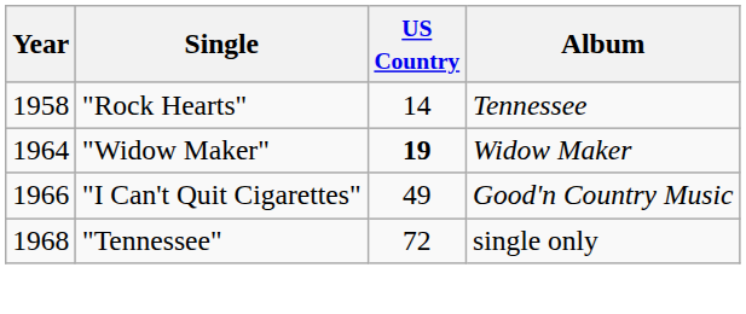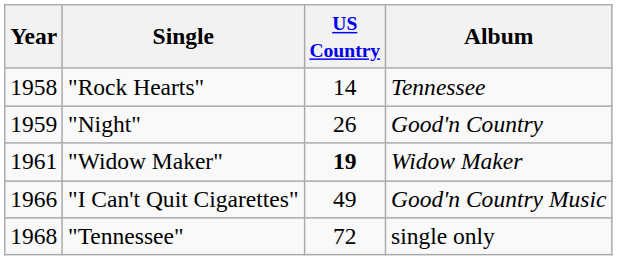+ row: 1959 | "Night" | 26 | Good'n Country
"Widow Maker" | Year: 1964 -> 1961
